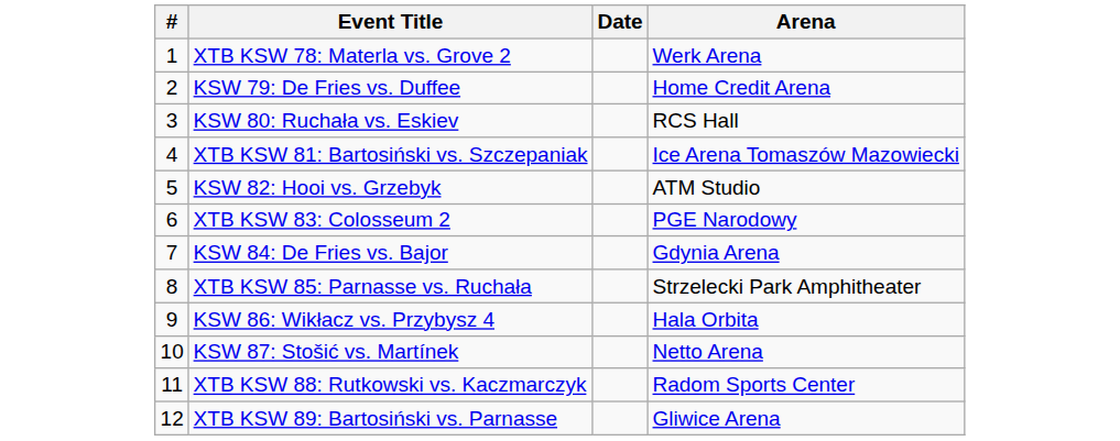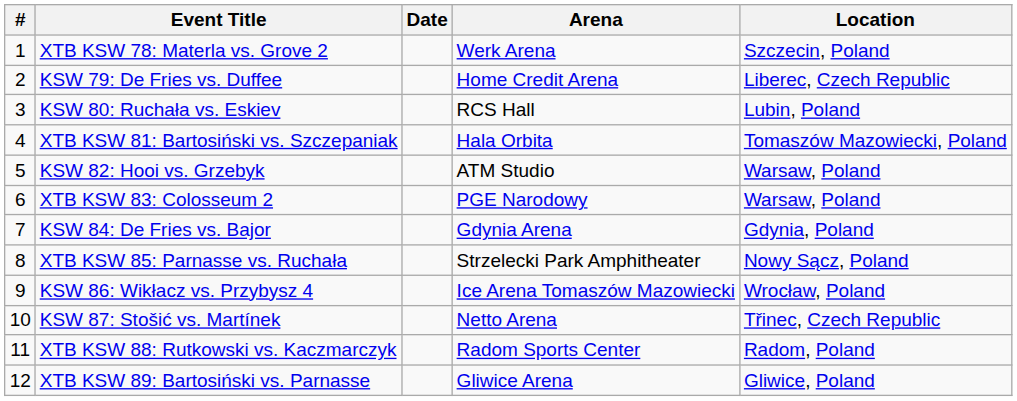+ column: Location | Szczecin, Poland | Liberec, Czech Republic | Lubin, Poland | Tomaszów Mazowiecki, Poland | Warsaw, Poland | Warsaw, Poland | Gdynia, Poland | Nowy Sącz, Poland | Wrocław, Poland | Třinec, Czech Republic | Radom, Poland | Gliwice, Poland
XTB KSW 81: Bartosiński vs. Szczepaniak | Arena: Ice Arena Tomaszów Mazowiecki -> Hala Orbita
KSW 86: Wikłacz vs. Przybysz 4 | Arena: Hala Orbita -> Ice Arena Tomaszów Mazowiecki
